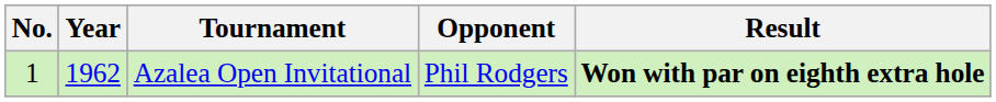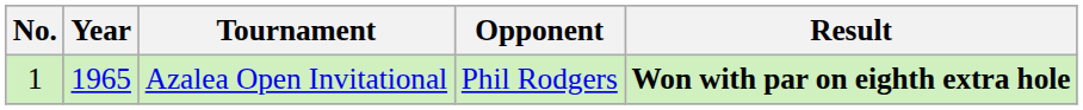Azalea Open Invitational | Year: 1962 -> 1965
